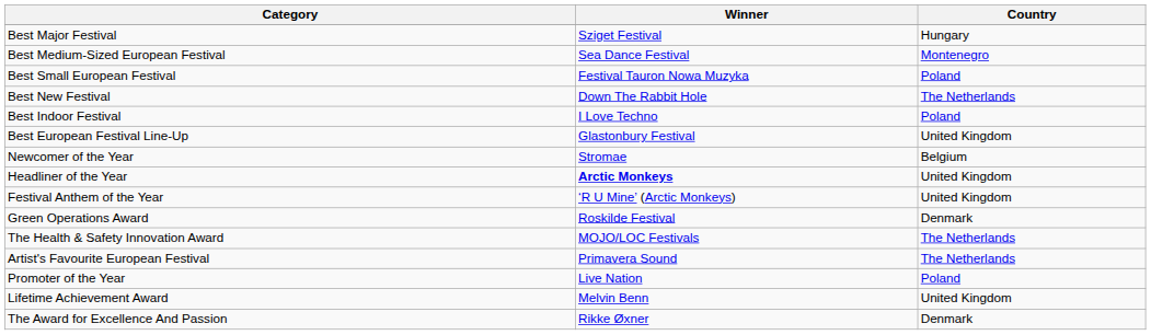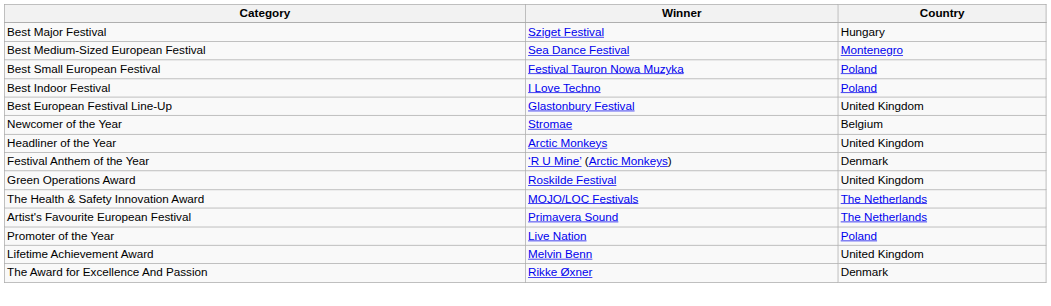- row: Best New Festival | Down The Rabbit Hole | The Netherlands
Headliner of the Year | Winner: bold -> normal
Festival Anthem of the Year | Country: United Kingdom -> Denmark
Green Operations Award | Country: Denmark -> United Kingdom
